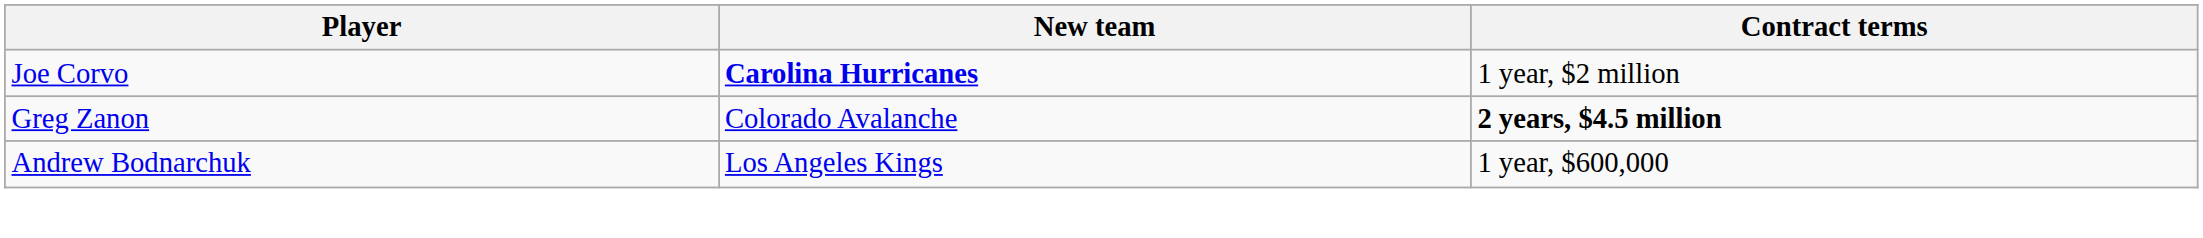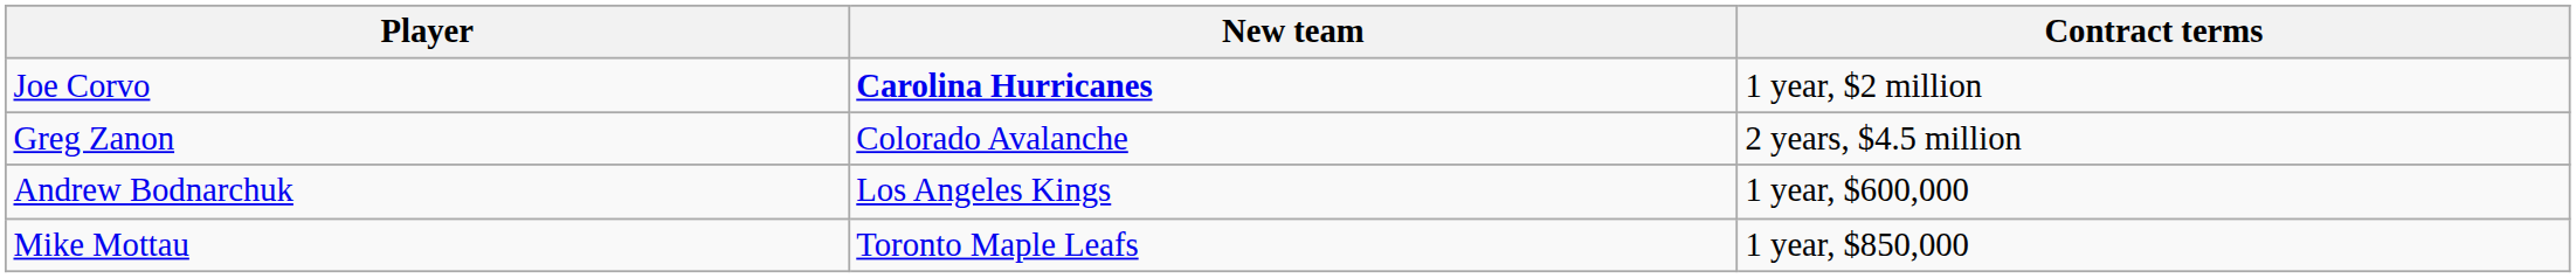Greg Zanon | Contract terms: bold -> normal
+ row: Mike Mottau | Toronto Maple Leafs | 1 year, $850,000
